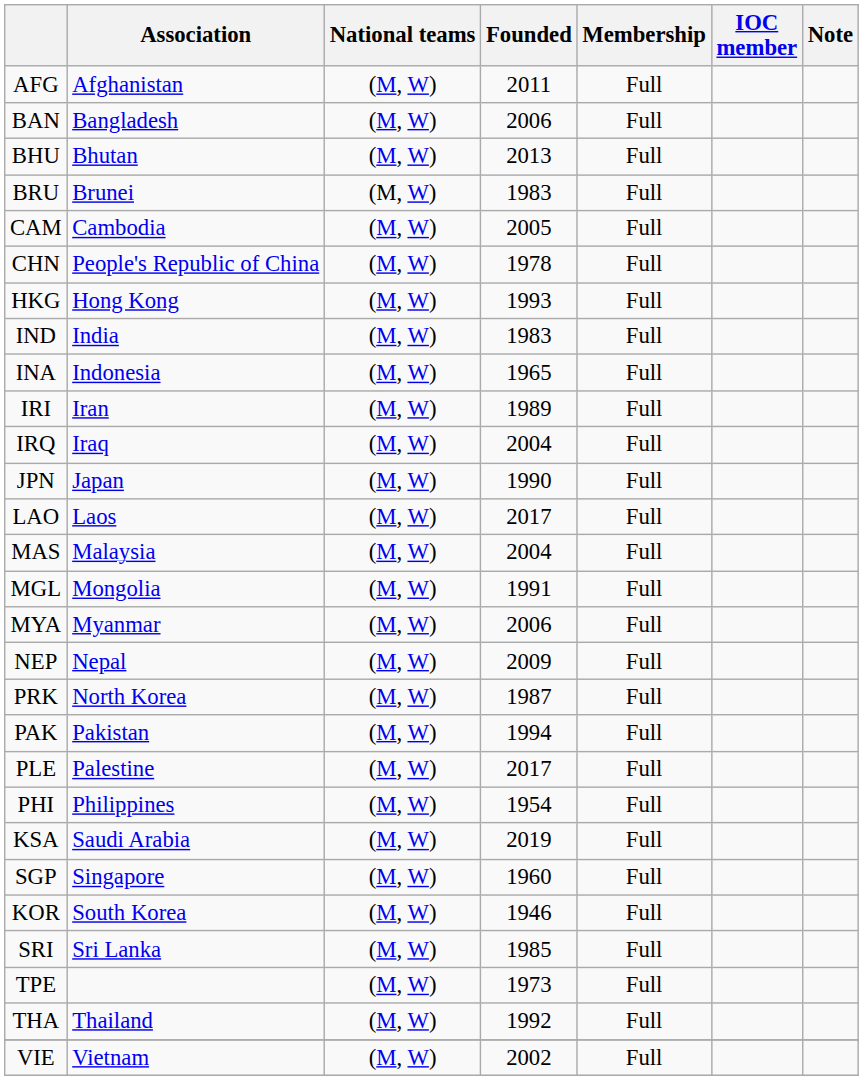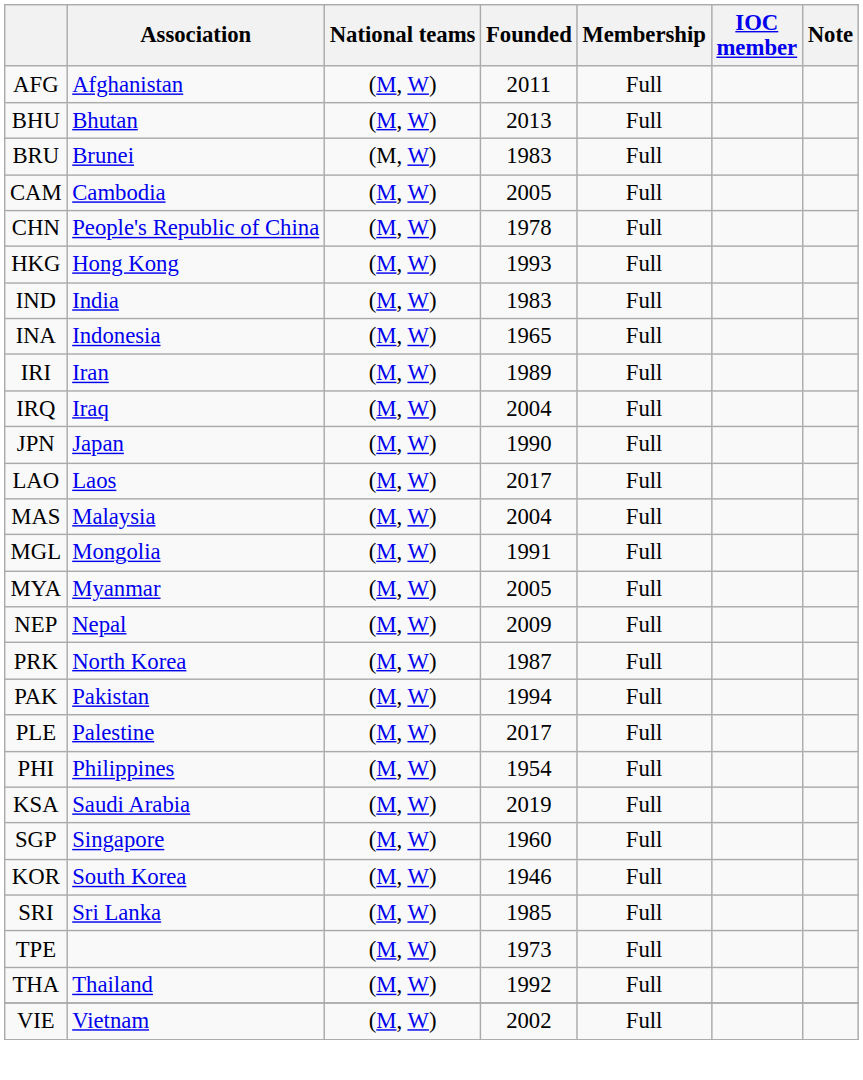- row: BAN | Bangladesh | (M, W) | 2006 | Full
MYA | Founded: 2006 -> 2005
